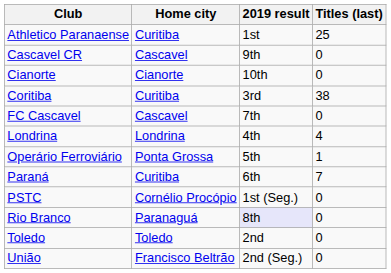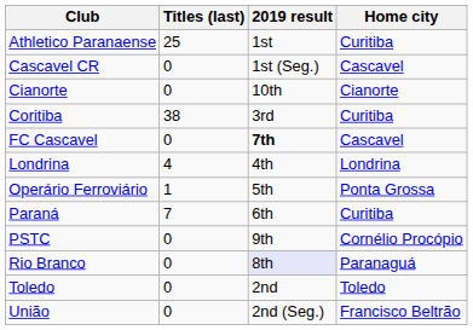columns swapped: Home city <-> Titles (last)
Cascavel CR | 2019 result: 9th -> 1st (Seg.)
FC Cascavel | 2019 result: normal -> bold
PSTC | 2019 result: 1st (Seg.) -> 9th
